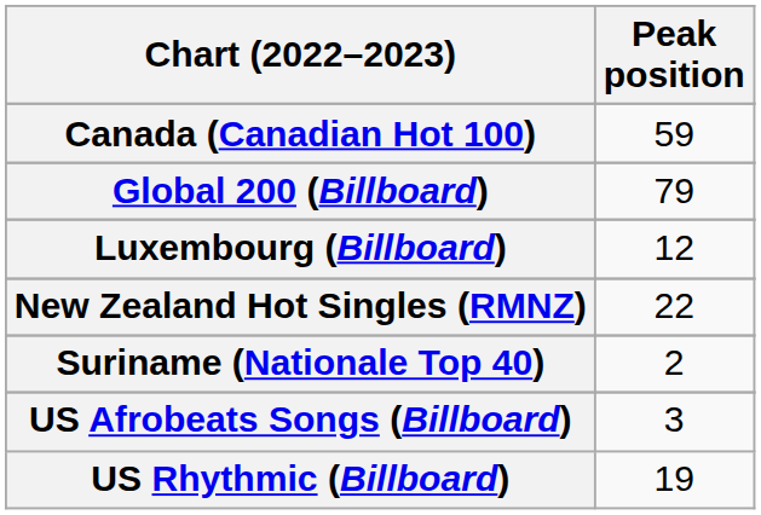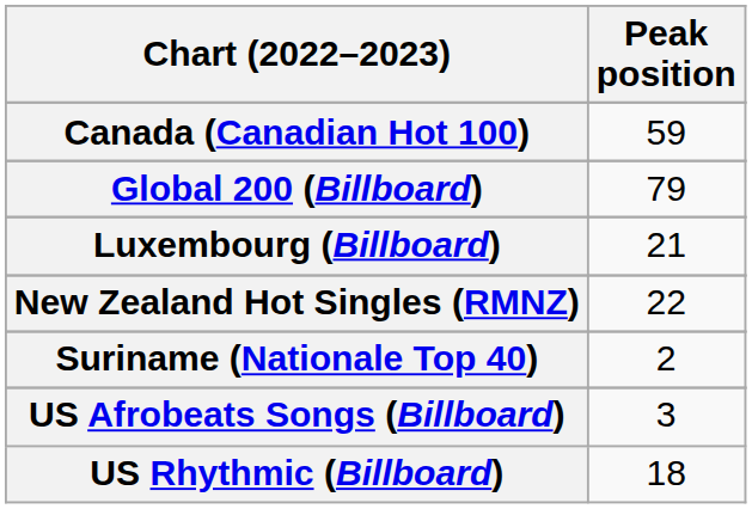Luxembourg (Billboard) | Peak position: 12 -> 21
US Rhythmic (Billboard) | Peak position: 19 -> 18
